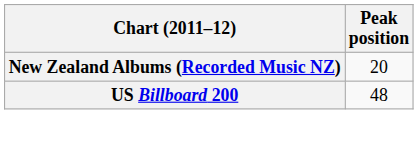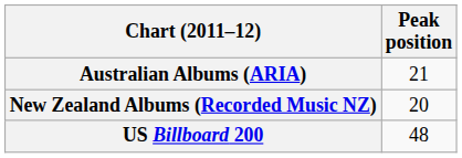+ row: Australian Albums (ARIA) | 21
